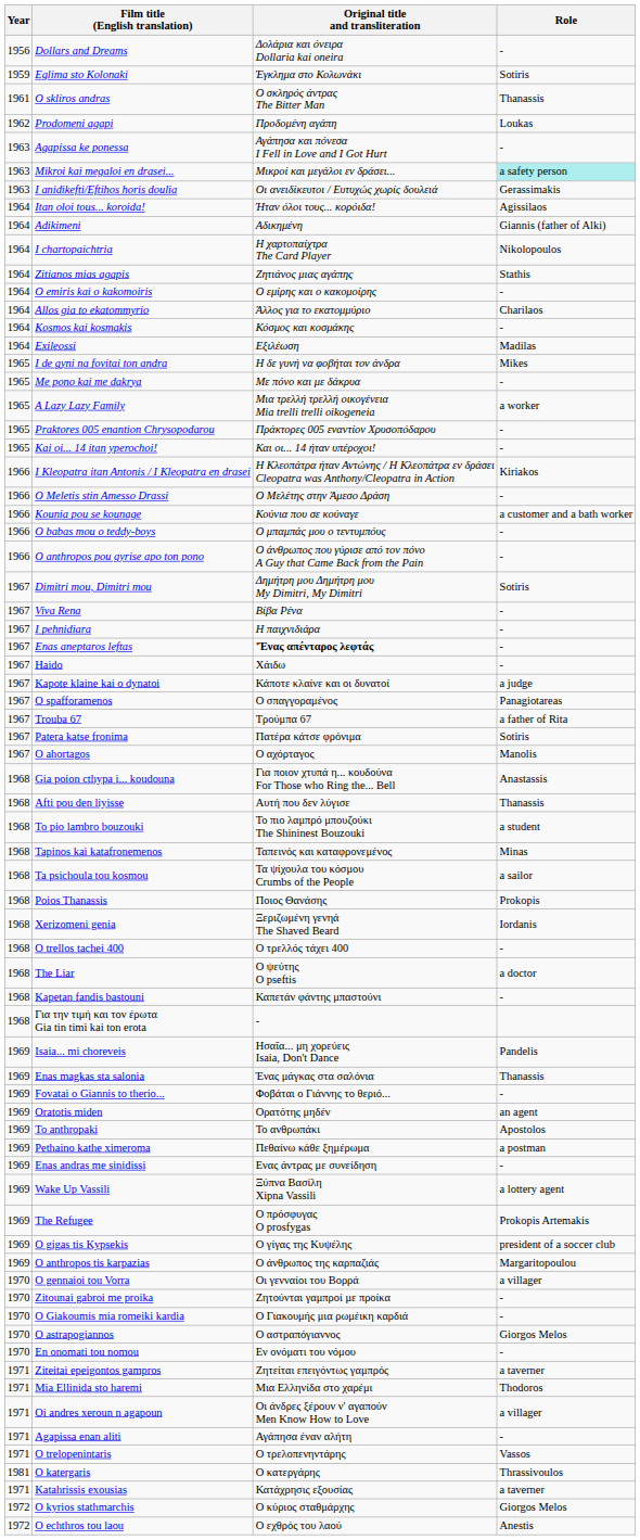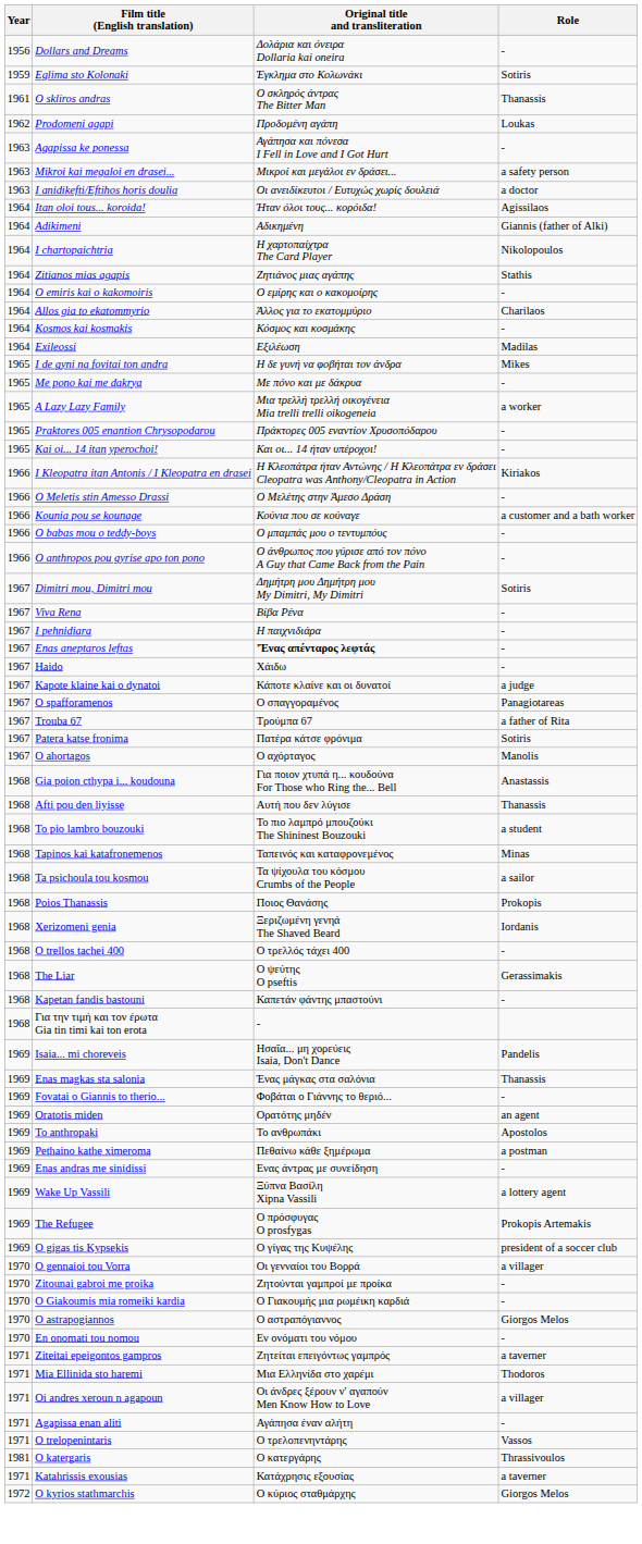Mikroi kai megaloi en drasei... | Role: paleturquoise background -> no background
I anidikefti/Eftihos horis doulia | Role: Gerassimakis -> a doctor
The Liar | Role: a doctor -> Gerassimakis
- row: 1969 | O anthropos tis karpazias | Ο άνθρωπος της καρπαζιάς | Margaritopoulou
- row: 1972 | O echthros tou laou | Ο εχθρός του λαού | Anestis
